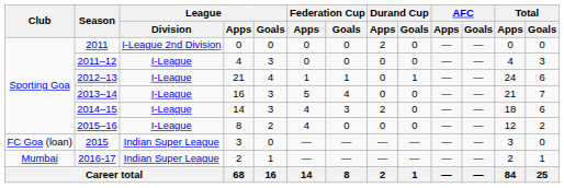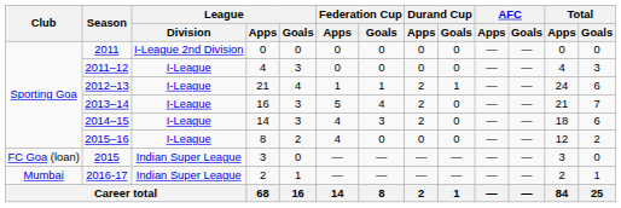2011 | Durand Cup / Apps: 2 -> 0
2012–13 | Durand Cup / Apps: 0 -> 2
2013–14 | Durand Cup / Apps: 0 -> 2
